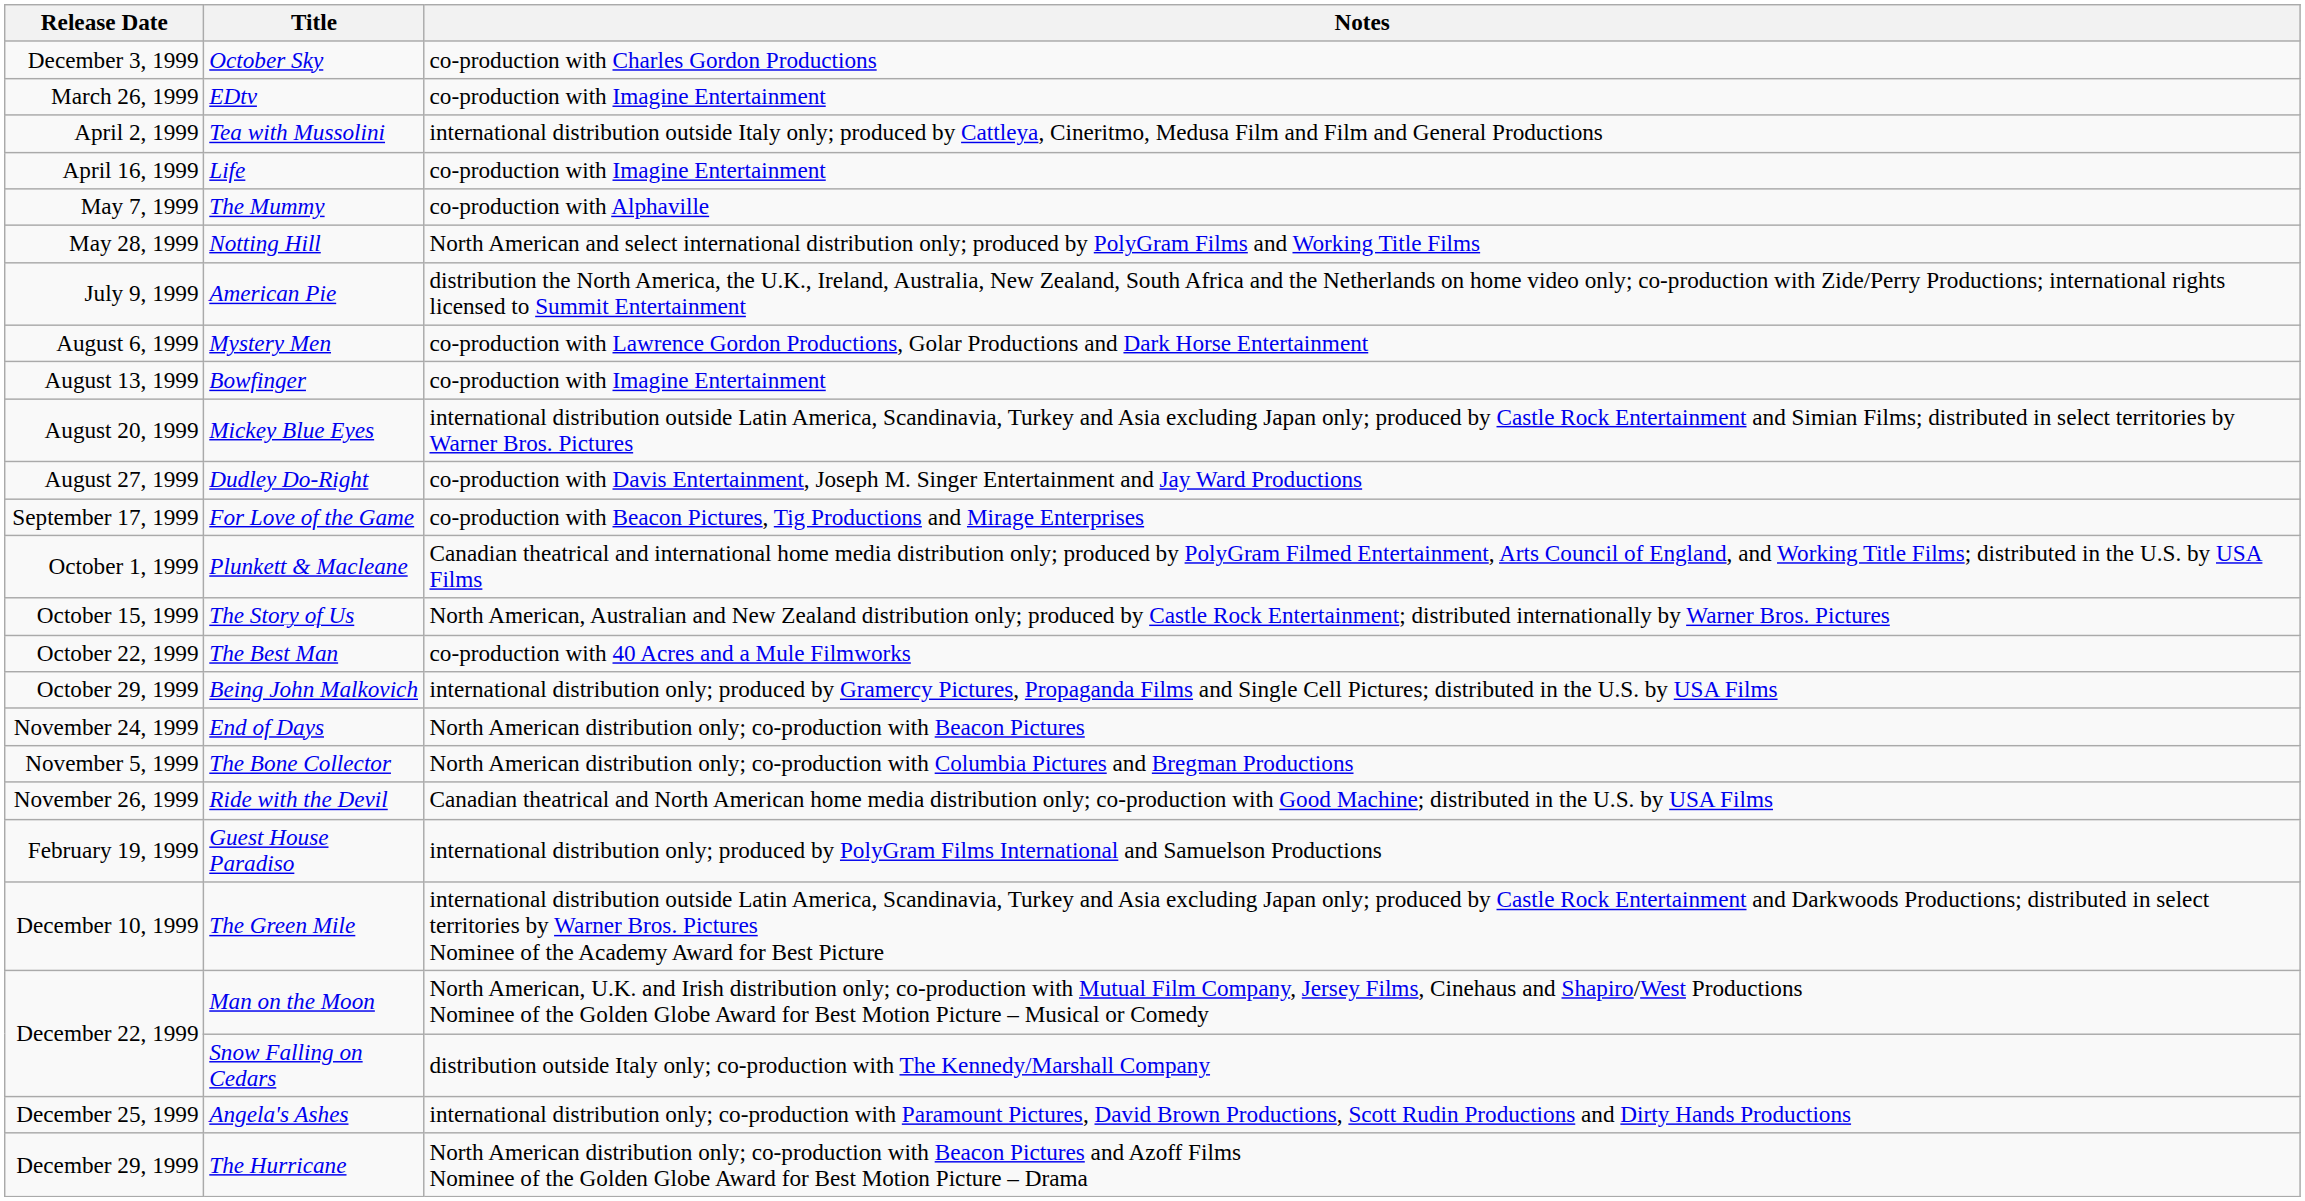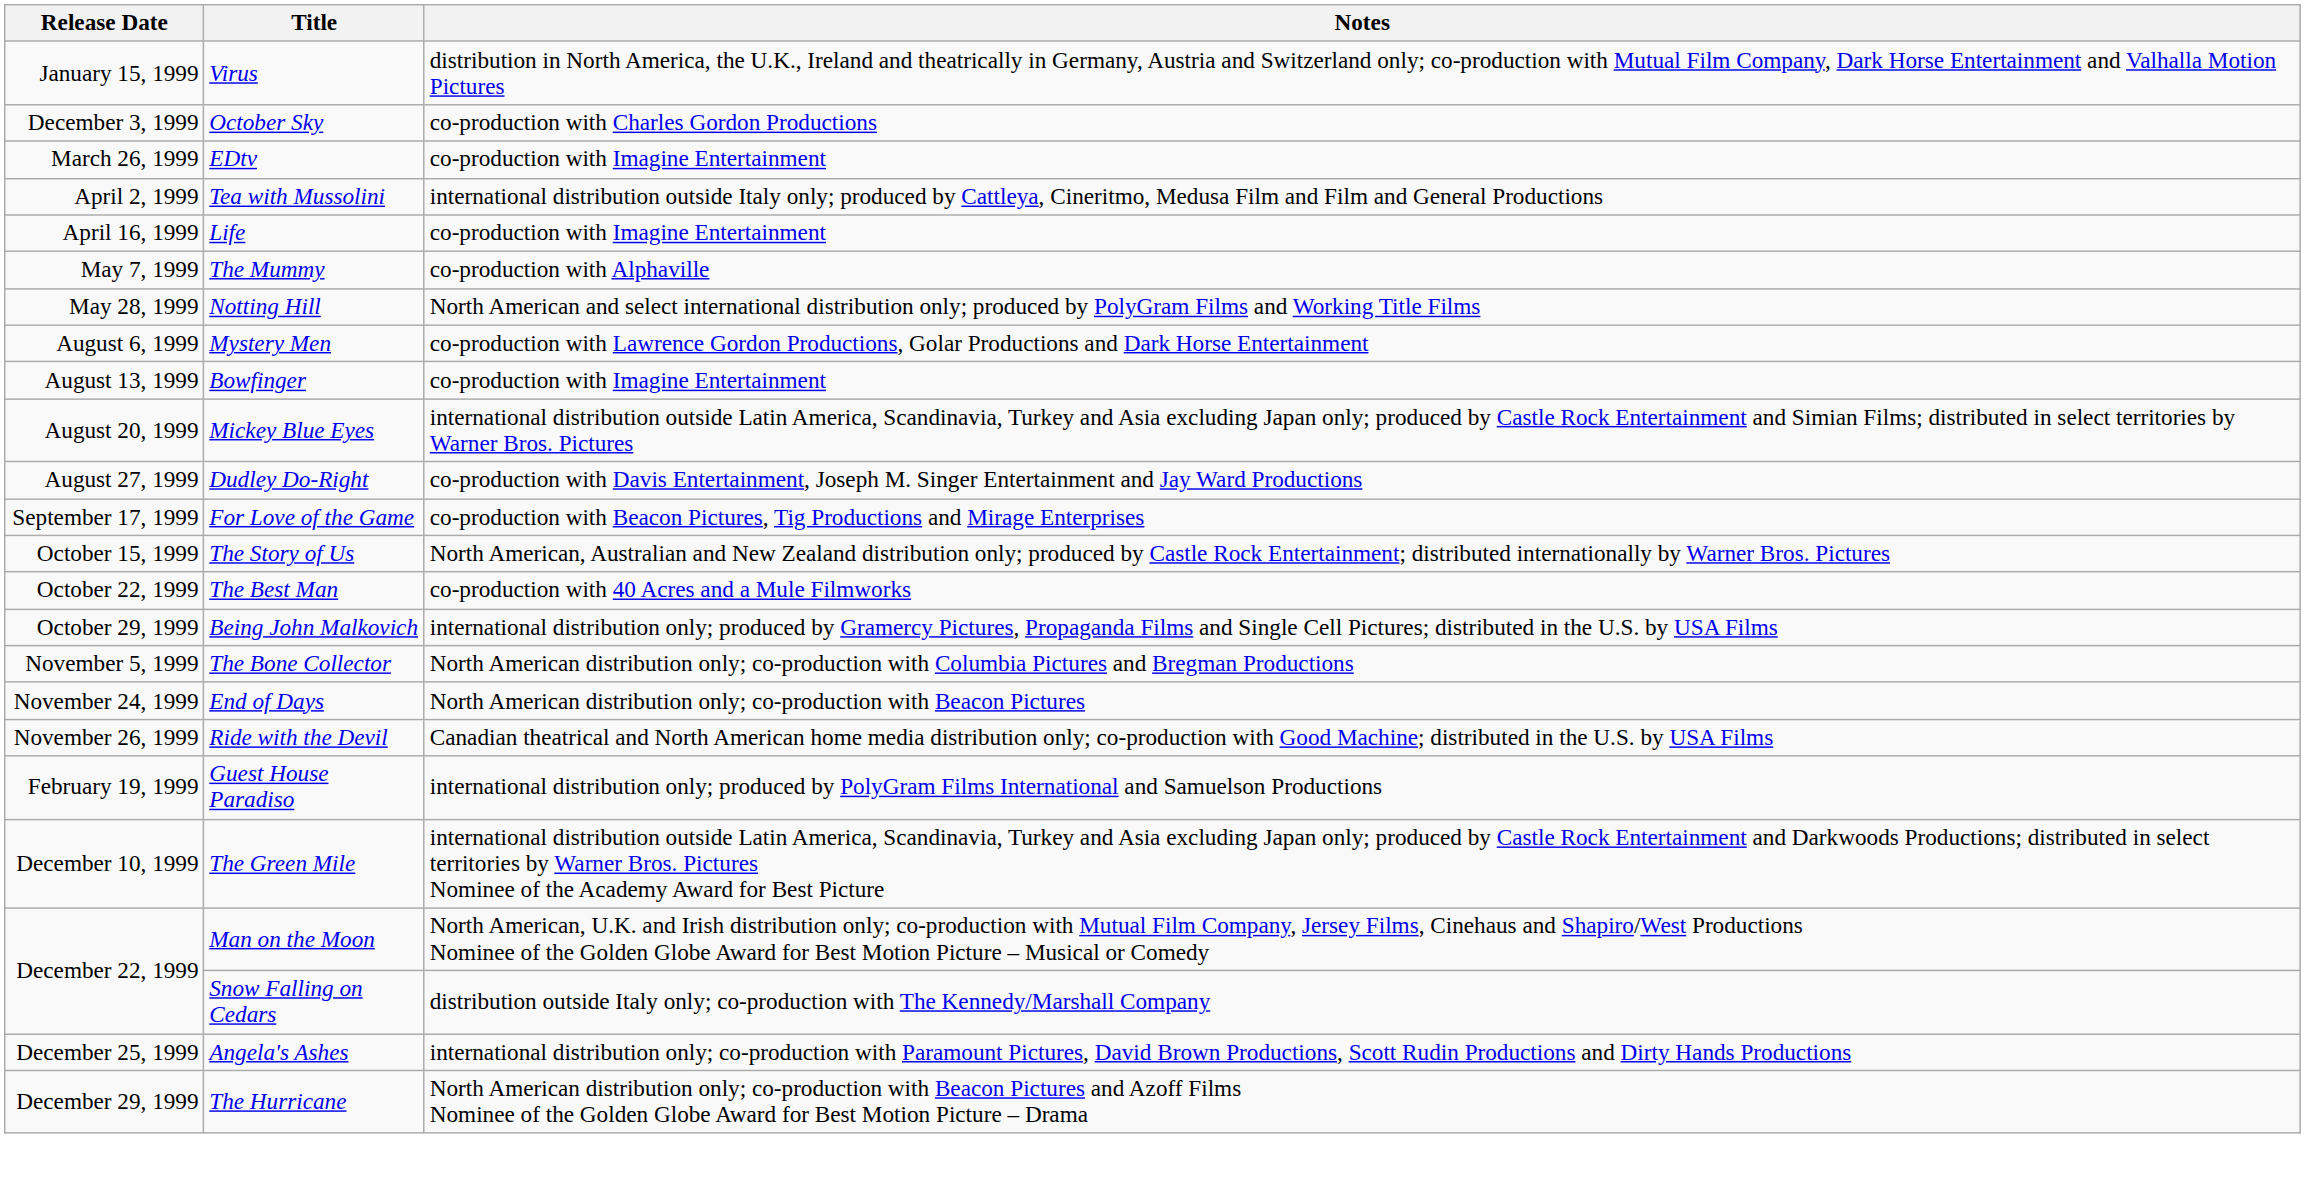+ row: January 15, 1999 | Virus | distribution in North America, the U.K., Ireland and theatrically in Germany, Austria and Switzerland only; co-production with Mutual Film Company, Dark Horse Entertainment and Valhalla Motion Pictures
- row: July 9, 1999 | American Pie | distribution the North America, the U.K., Ireland, Australia, New Zealand, South Africa and the Netherlands on home video only; co-production with Zide/Perry Productions; international rights licensed to Summit Entertainment
- row: October 1, 1999 | Plunkett & Macleane | Canadian theatrical and international home media distribution only; produced by PolyGram Filmed Entertainment, Arts Council of England, and Working Title Films; distributed in the U.S. by USA Films
rows swapped: The Bone Collector <-> End of Days
